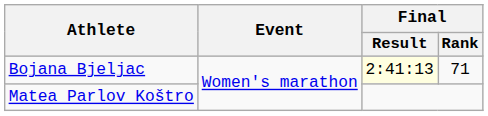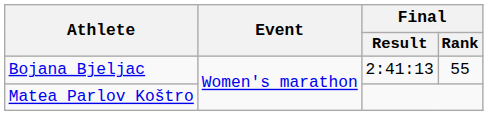Bojana Bjeljac | Final / Result: lightyellow background -> no background
Bojana Bjeljac | Final / Rank: 71 -> 55
